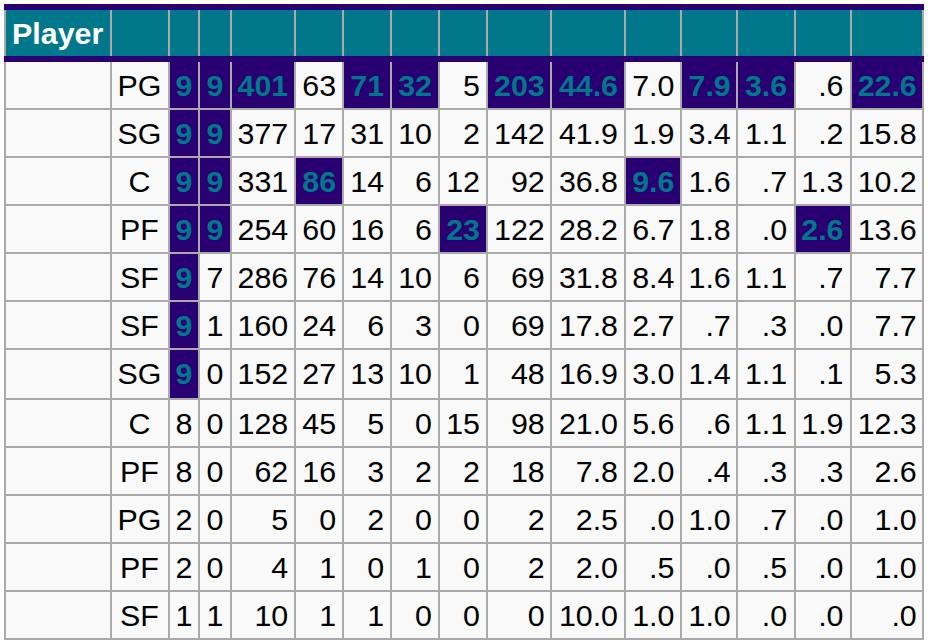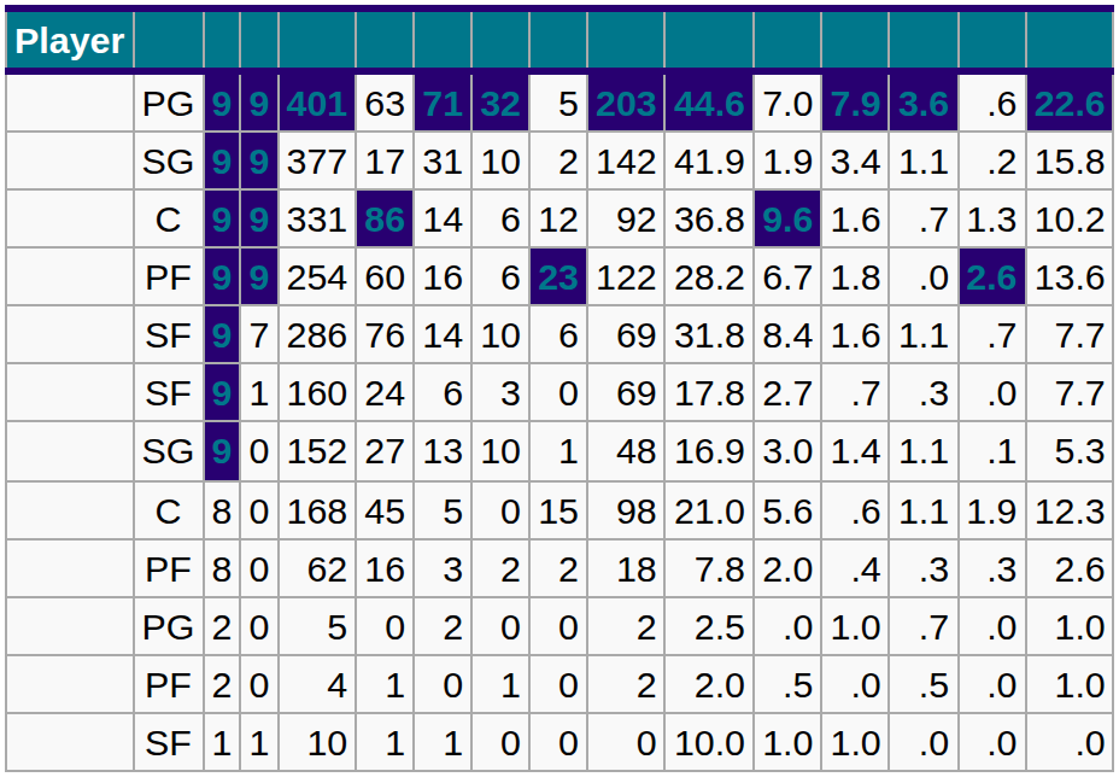C / 8 | column 5: 128 -> 168
